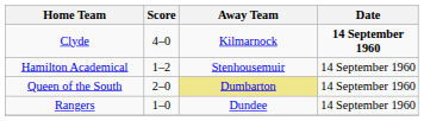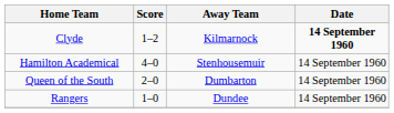Clyde | Score: 4–0 -> 1–2
Hamilton Academical | Score: 1–2 -> 4–0
Queen of the South | Away Team: khaki background -> no background
